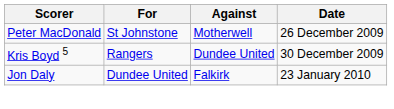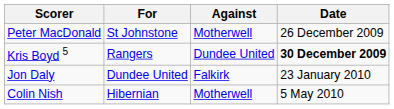Kris Boyd 5 | Date: normal -> bold
+ row: Colin Nish | Hibernian | Motherwell | 5 May 2010
